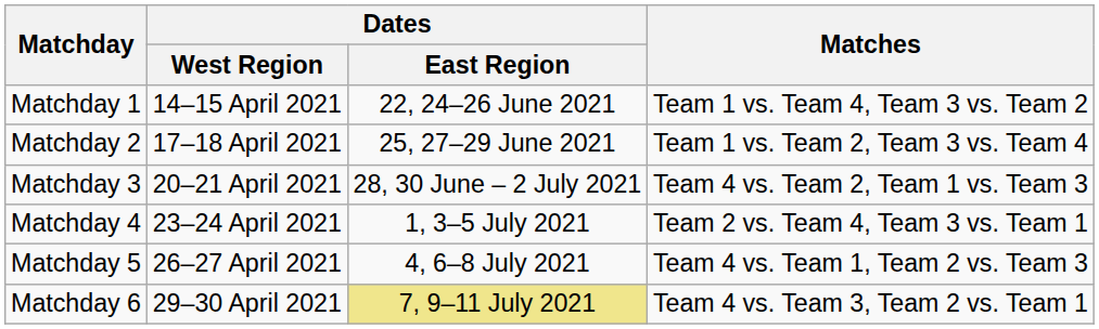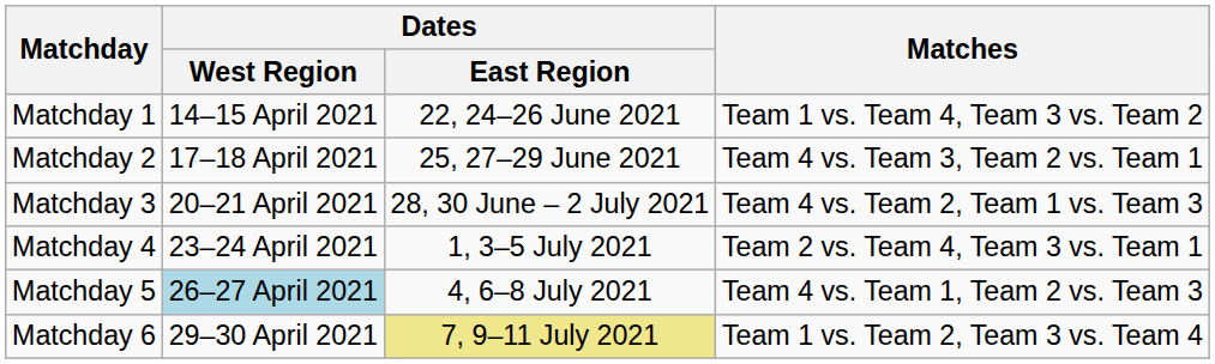Matchday 2 | Matches: Team 1 vs. Team 2, Team 3 vs. Team 4 -> Team 4 vs. Team 3, Team 2 vs. Team 1
Matchday 5 | Dates / West Region: no background -> lightblue background
Matchday 6 | Matches: Team 4 vs. Team 3, Team 2 vs. Team 1 -> Team 1 vs. Team 2, Team 3 vs. Team 4
